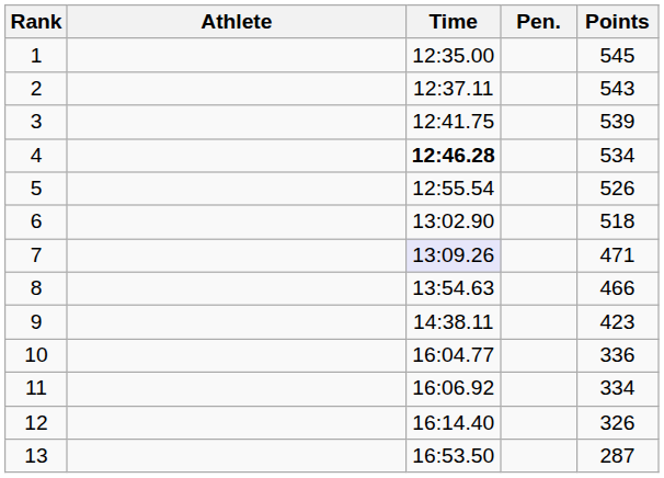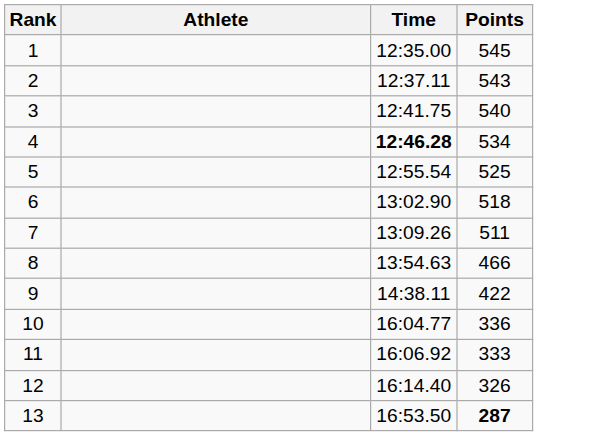- column: Pen.
3 | Points: 539 -> 540
5 | Points: 526 -> 525
7 | Time: lavender background -> no background
7 | Points: 471 -> 511
9 | Points: 423 -> 422
11 | Points: 334 -> 333
13 | Points: normal -> bold
